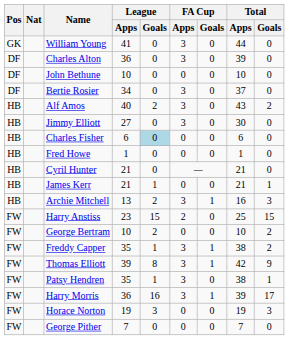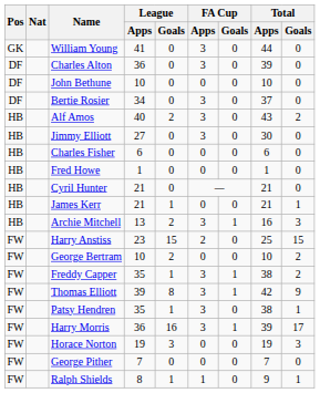Charles Fisher | League / Goals: lightblue background -> no background
+ row: FW | Ralph Shields | 8 | 1 | 1 | 0 | 9 | 1
